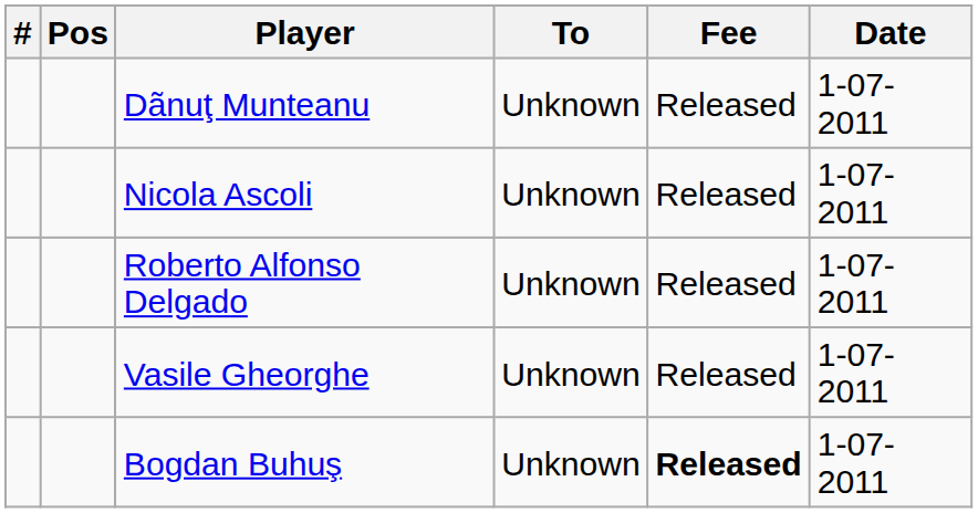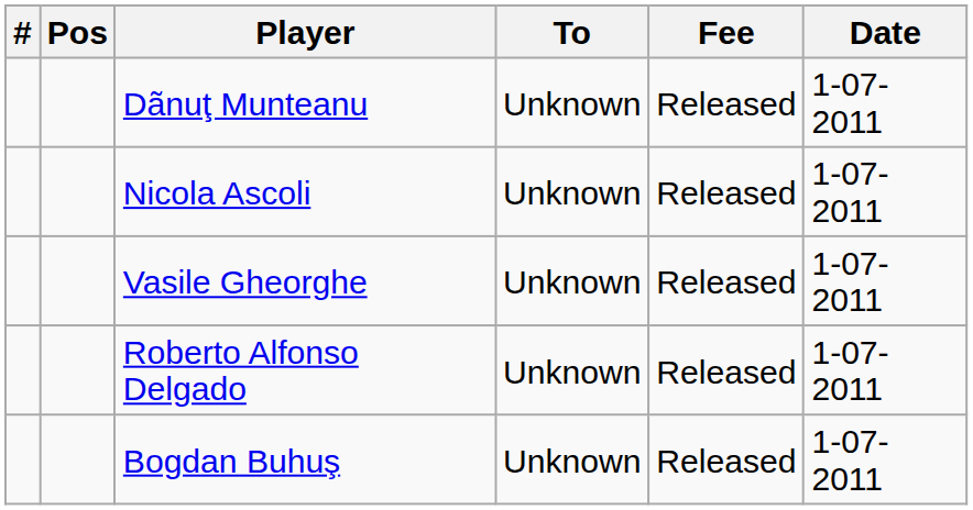rows swapped: Roberto Alfonso Delgado <-> Vasile Gheorghe
Bogdan Buhuş | Fee: bold -> normal
